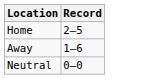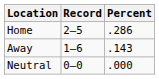+ column: Percent | .286 | .143 | .000
